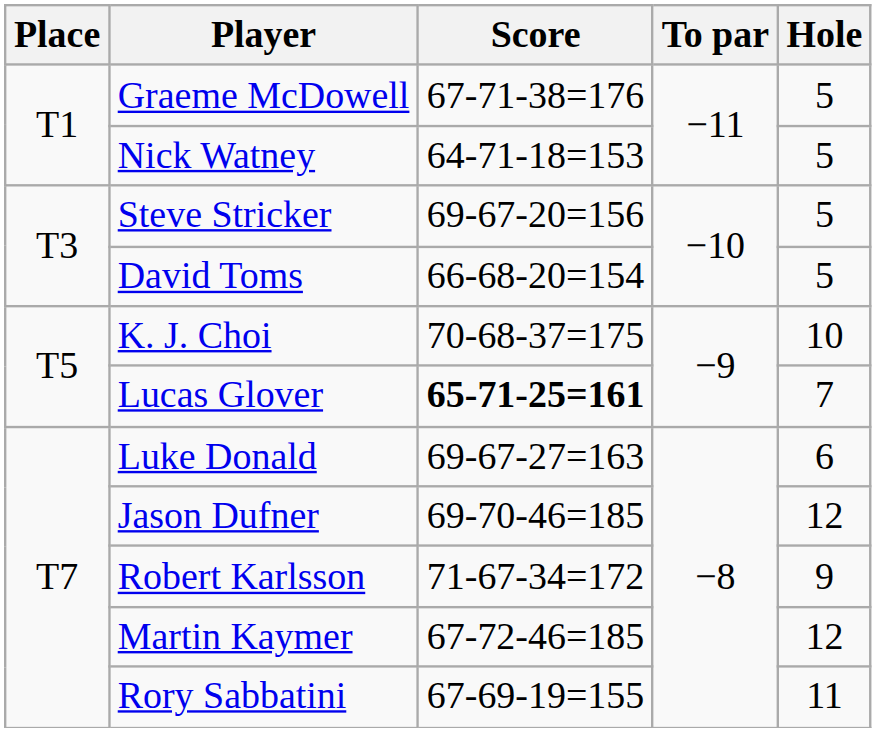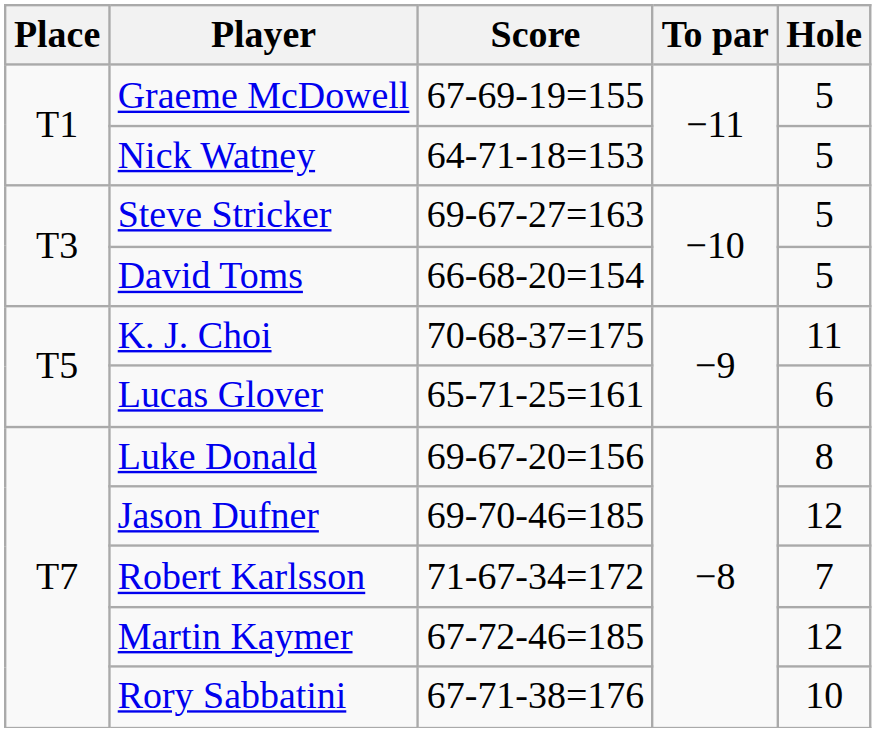Graeme McDowell | Score: 67-71-38=176 -> 67-69-19=155
Steve Stricker | Score: 69-67-20=156 -> 69-67-27=163
K. J. Choi | Hole: 10 -> 11
Lucas Glover | Score: bold -> normal
Lucas Glover | Hole: 7 -> 6
Luke Donald | Score: 69-67-27=163 -> 69-67-20=156
Luke Donald | Hole: 6 -> 8
Robert Karlsson | Hole: 9 -> 7
Rory Sabbatini | Score: 67-69-19=155 -> 67-71-38=176
Rory Sabbatini | Hole: 11 -> 10
